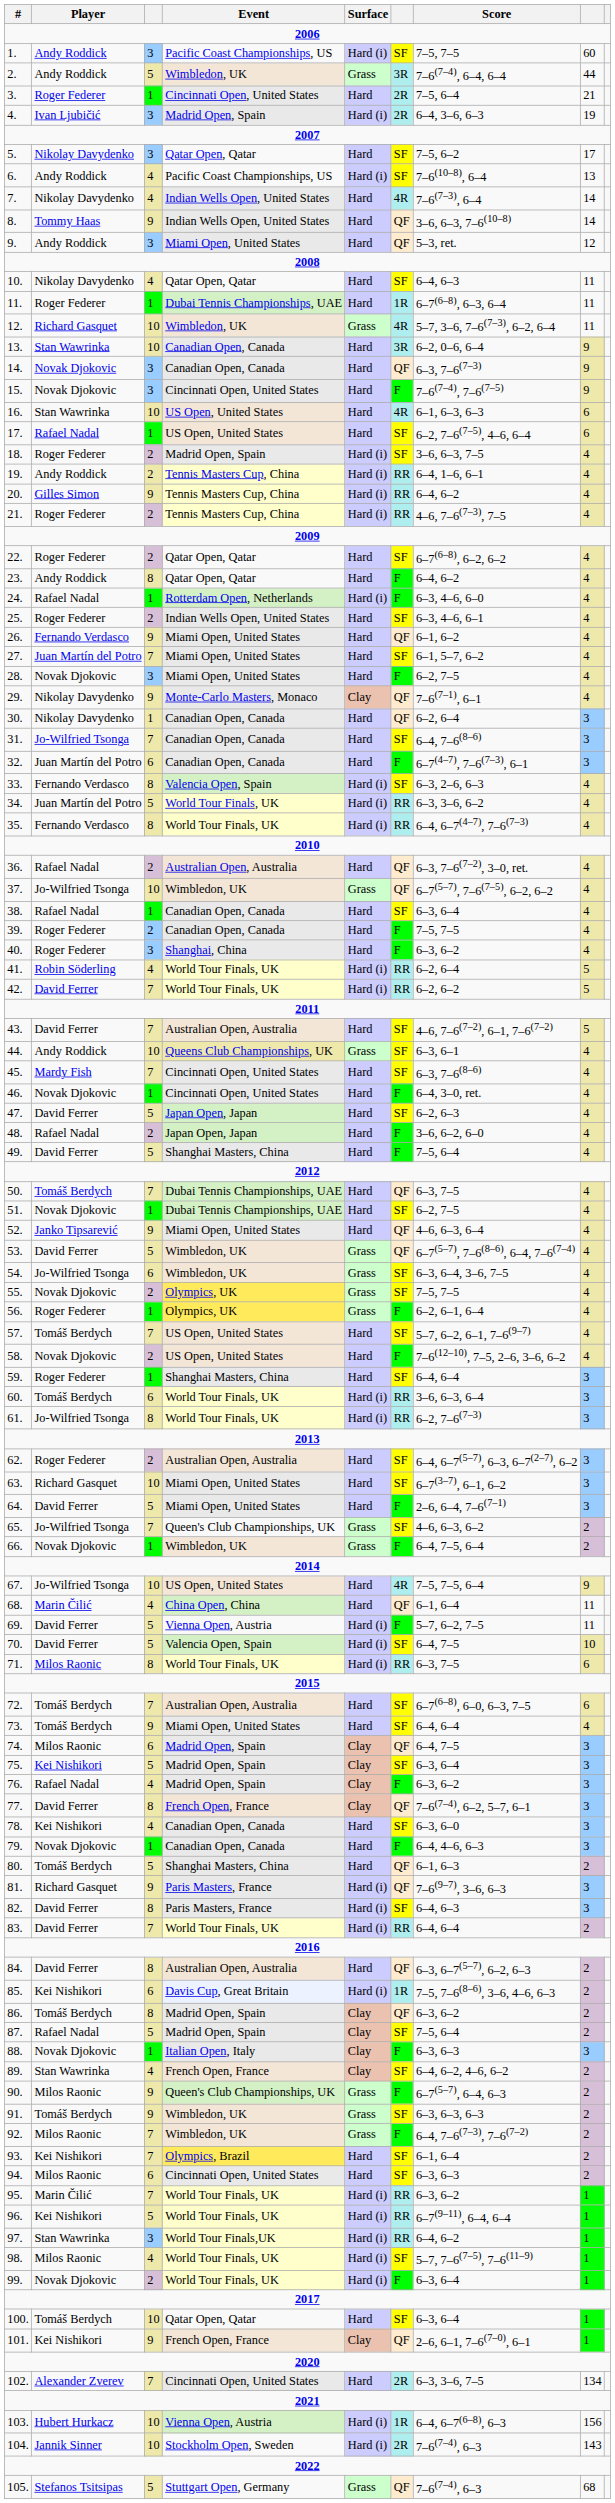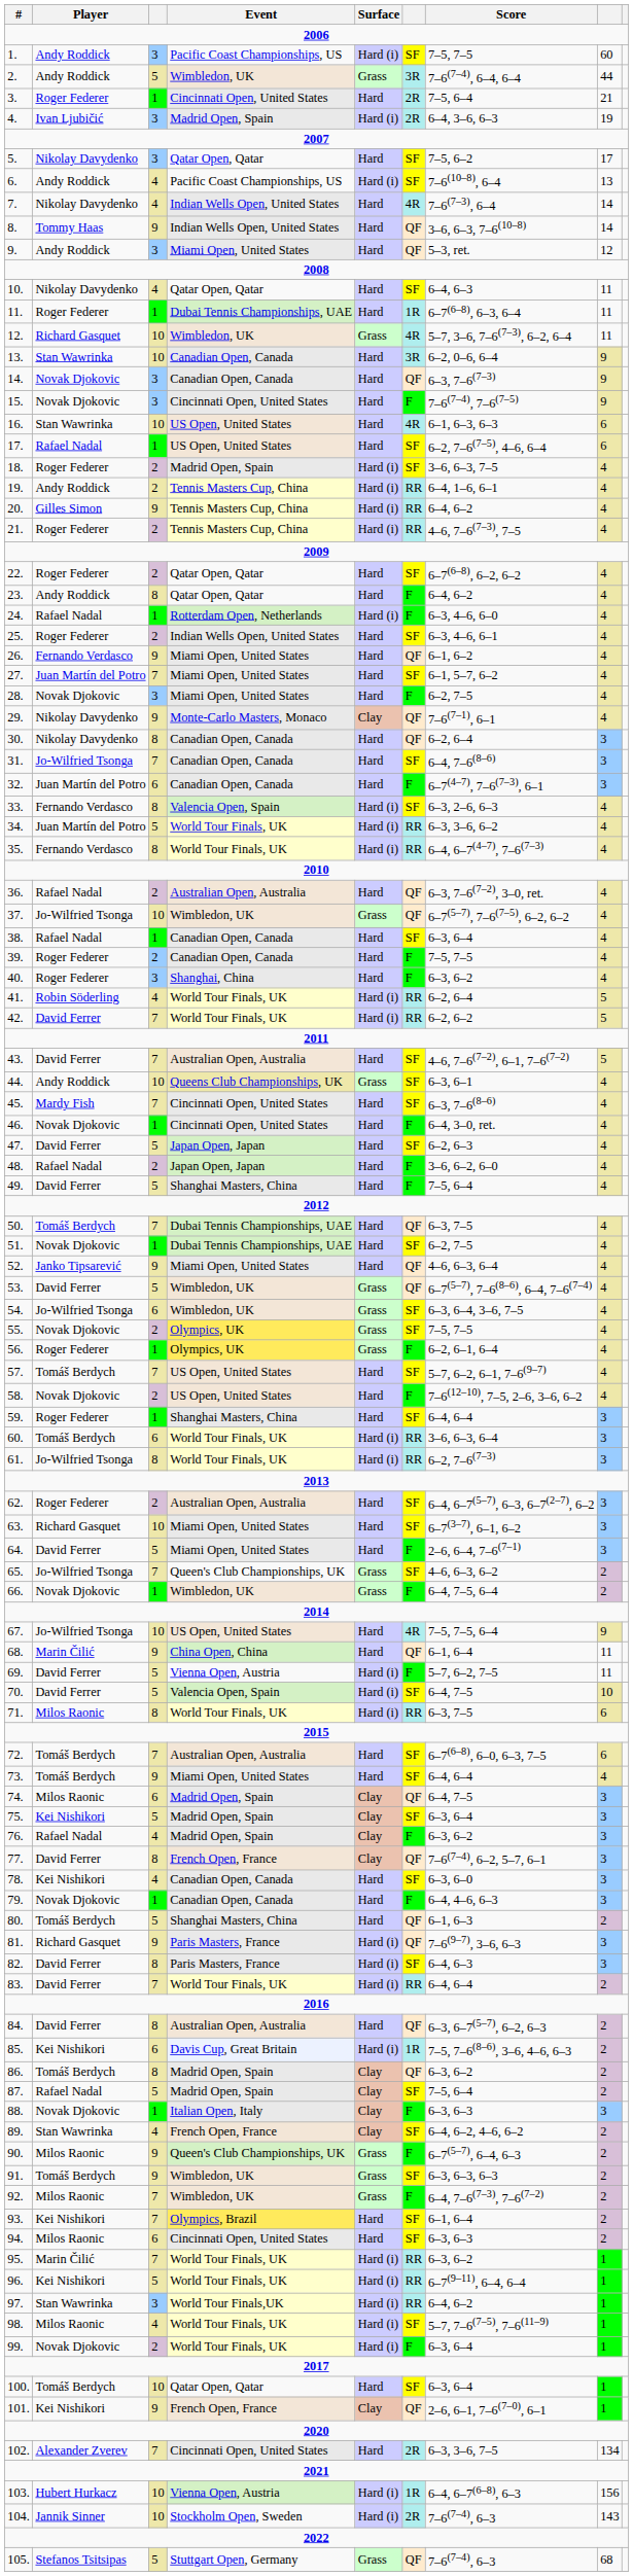30. | column 3: 1 -> 8
68. | column 3: 4 -> 9
